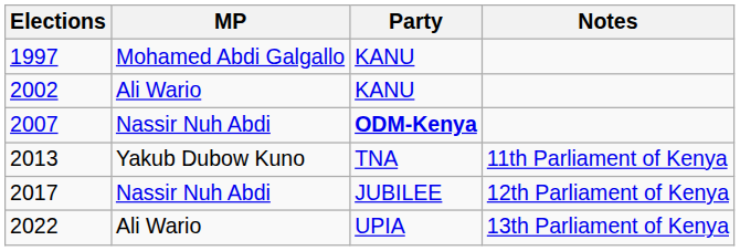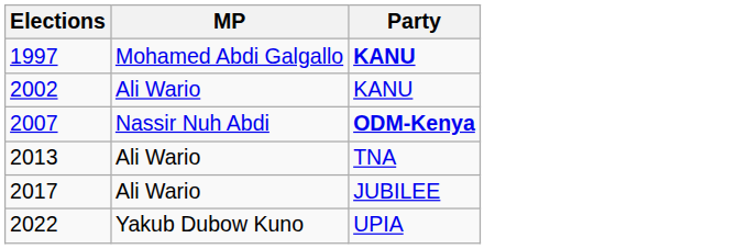- column: Notes | 11th Parliament of Kenya | 12th Parliament of Kenya | 13th Parliament of Kenya
1997 | Party: normal -> bold
2013 | MP: Yakub Dubow Kuno -> Ali Wario
2017 | MP: Nassir Nuh Abdi -> Ali Wario
2022 | MP: Ali Wario -> Yakub Dubow Kuno
